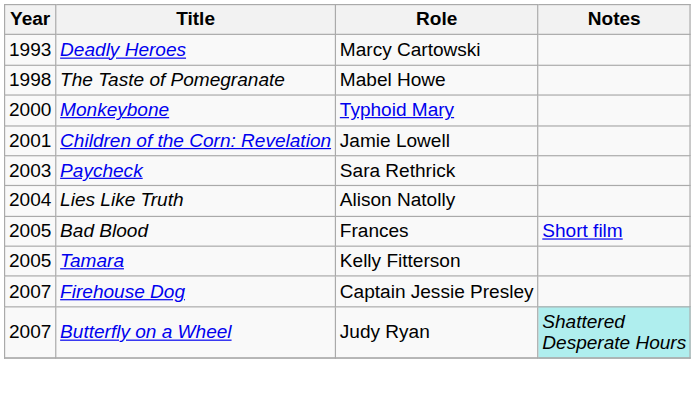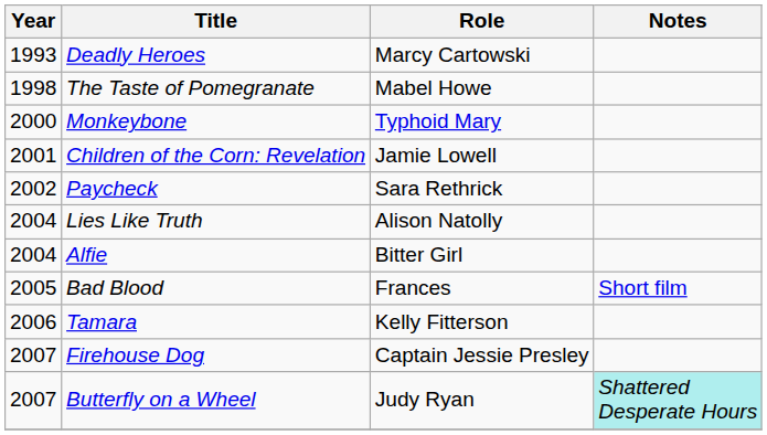Paycheck | Year: 2003 -> 2002
+ row: 2004 | Alfie | Bitter Girl
Tamara | Year: 2005 -> 2006
